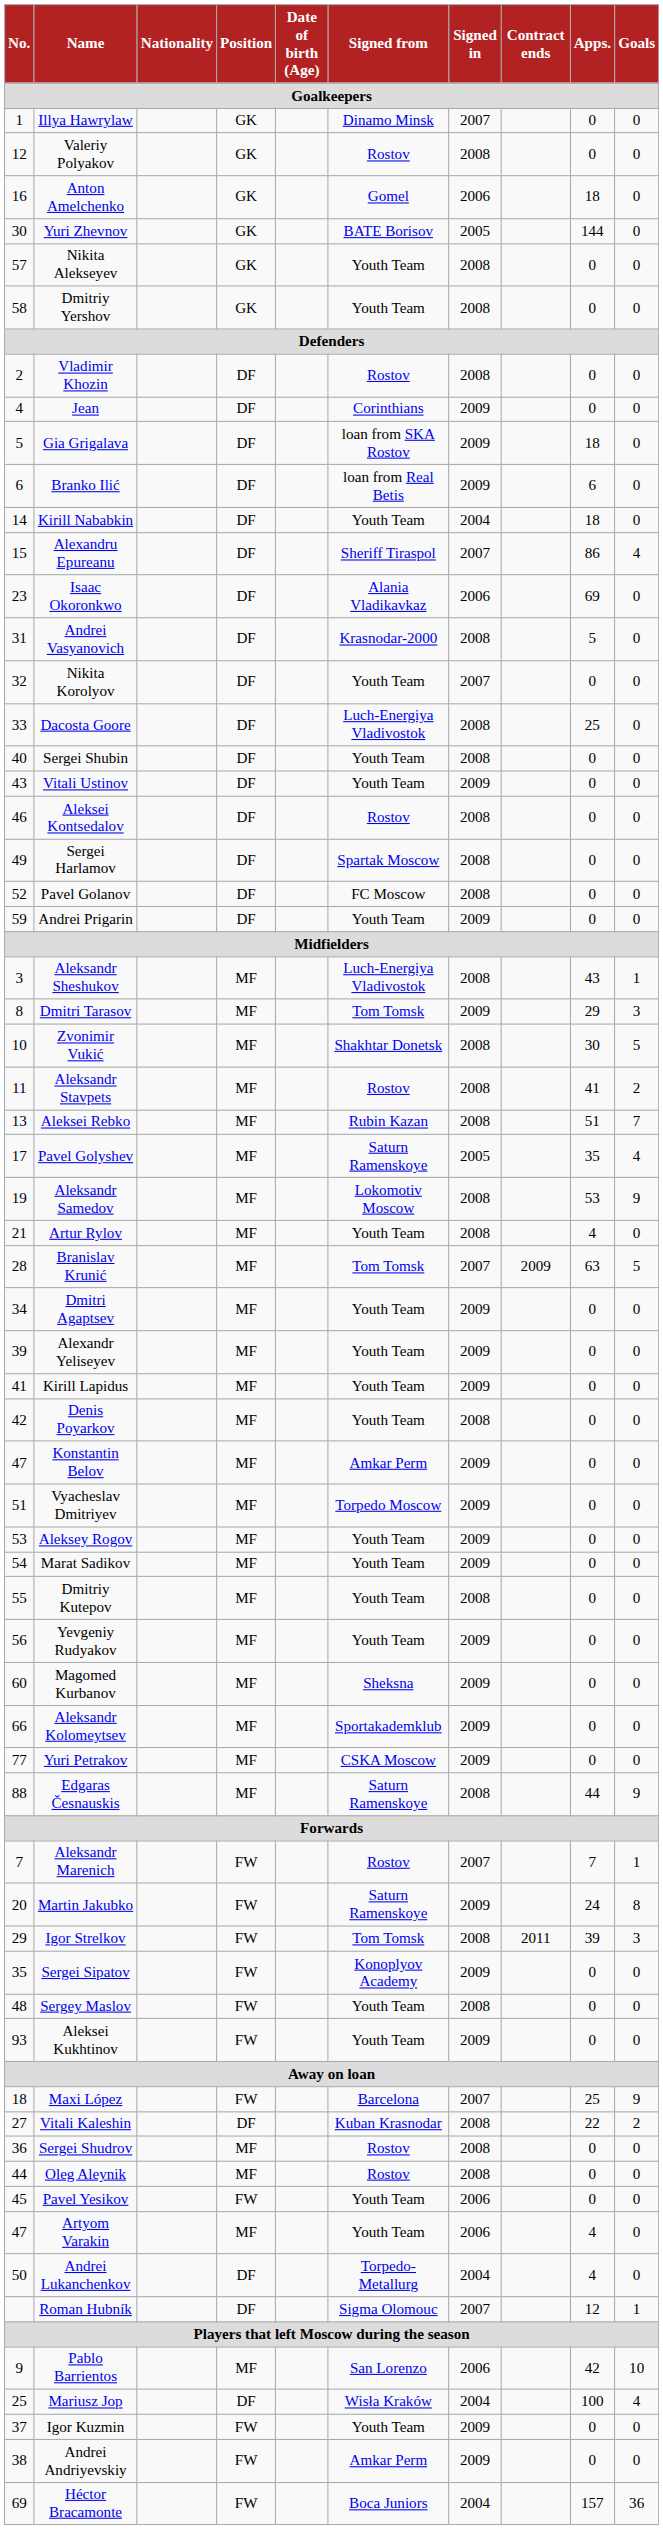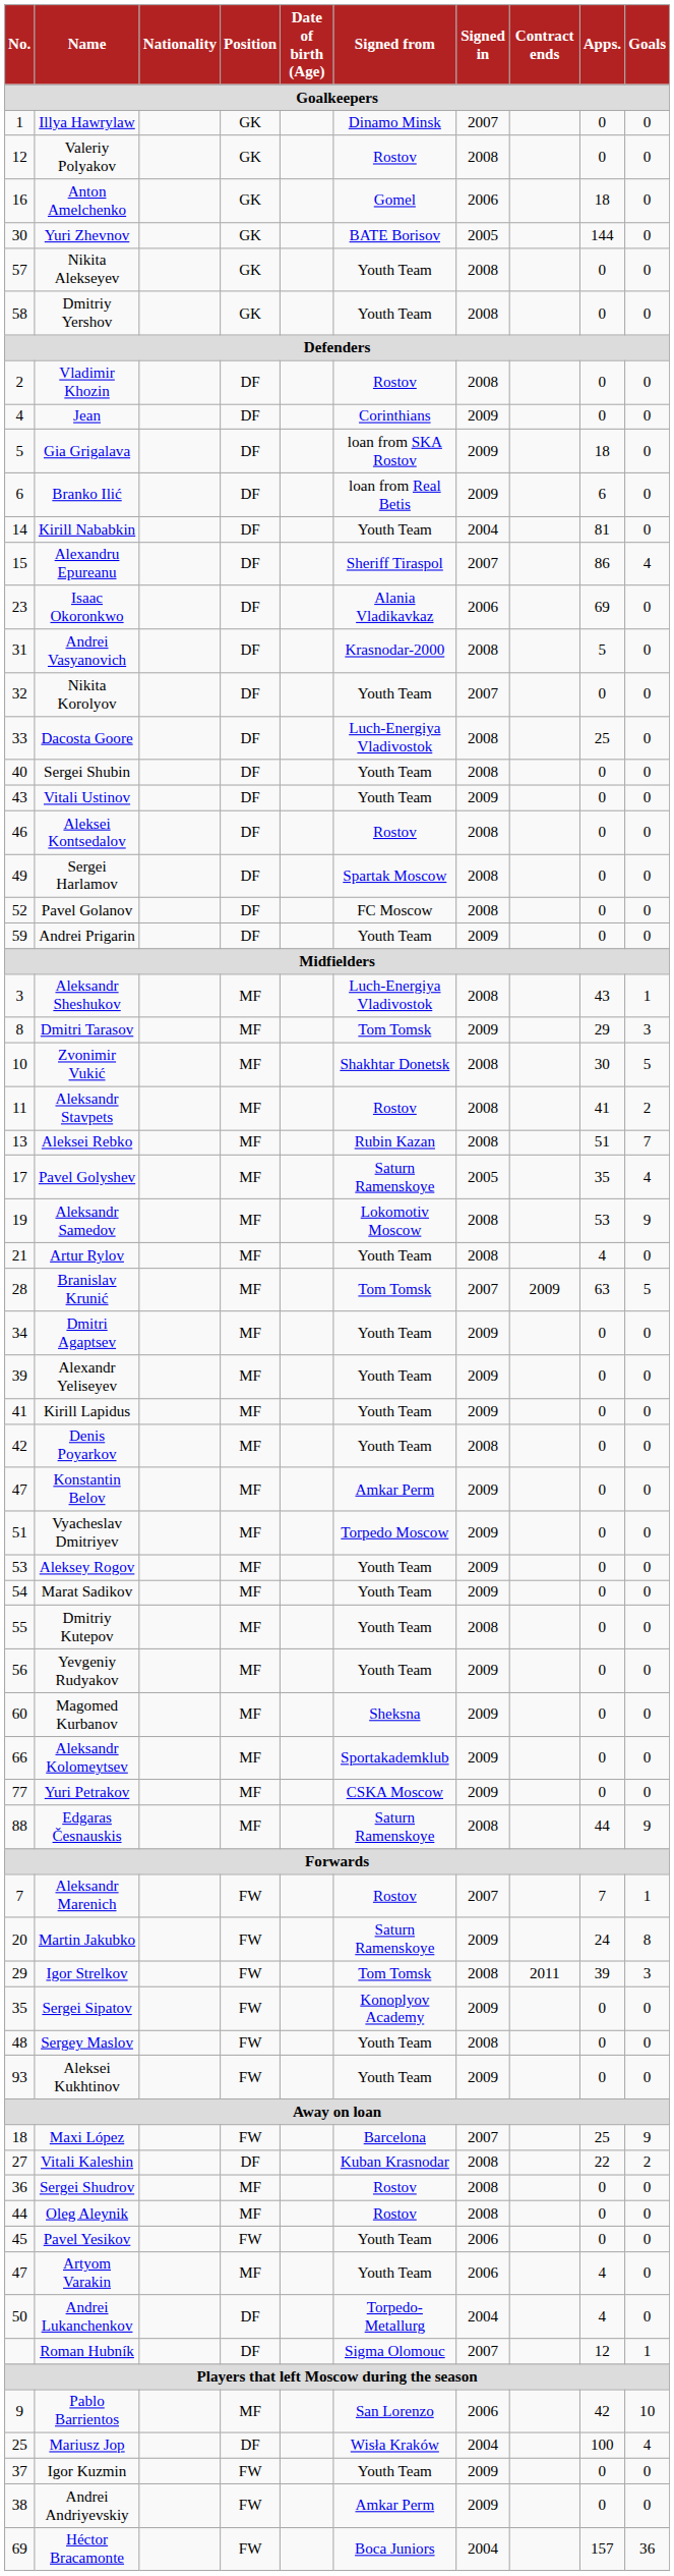Kirill Nababkin | Apps.: 18 -> 81
